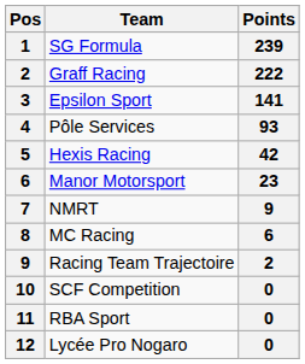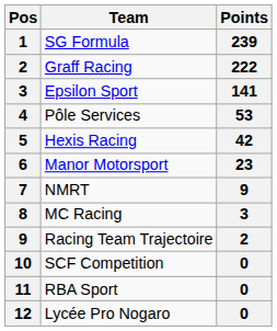Pôle Services | Points: 93 -> 53
MC Racing | Points: 6 -> 3
